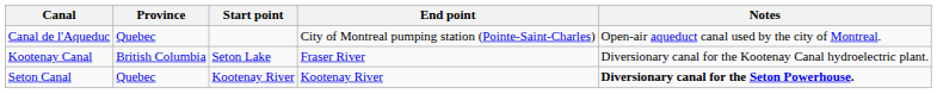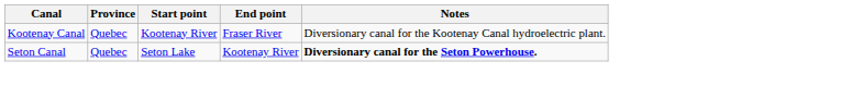- row: Canal de l'Aqueduc | Quebec | City of Montreal pumping station (Pointe-Saint-Charles) | Open-air aqueduct canal used by the city of Montreal.
Kootenay Canal | Province: British Columbia -> Quebec
Kootenay Canal | Start point: Seton Lake -> Kootenay River
Seton Canal | Start point: Kootenay River -> Seton Lake
